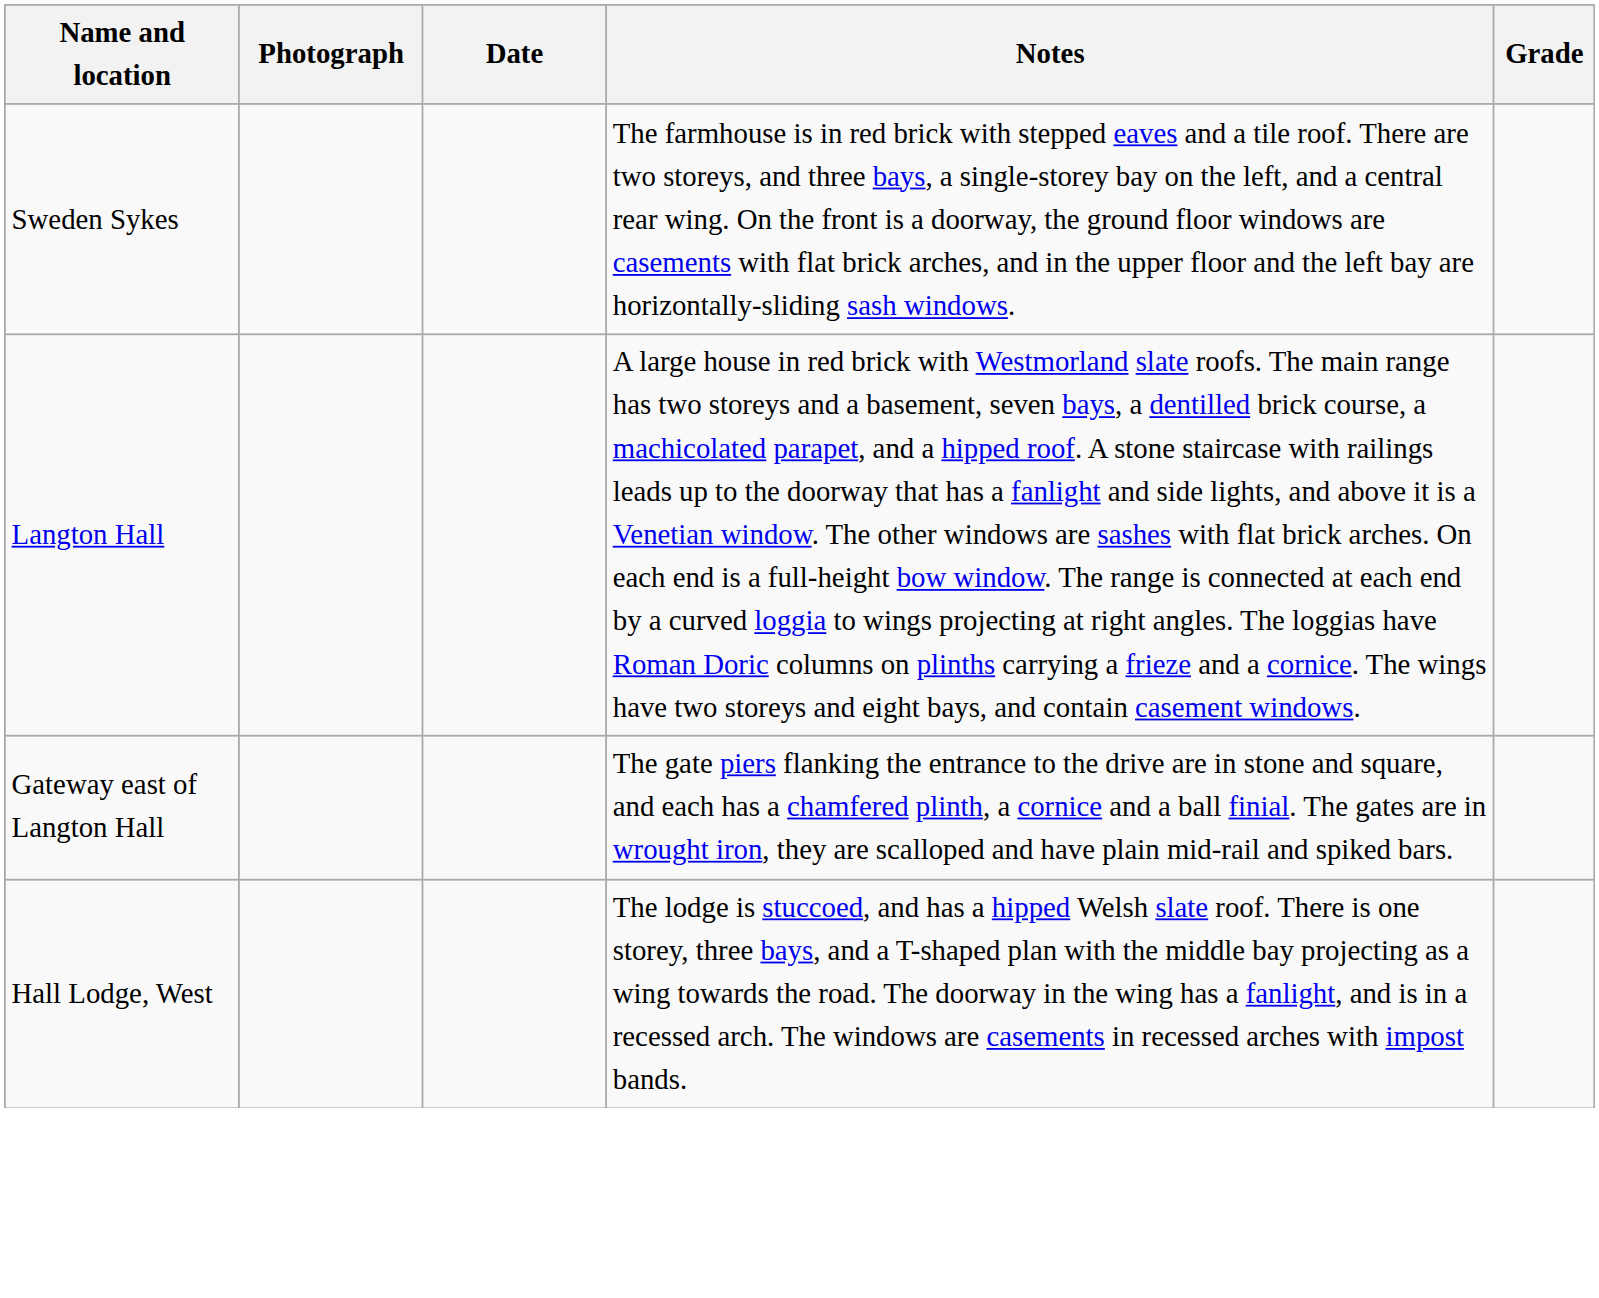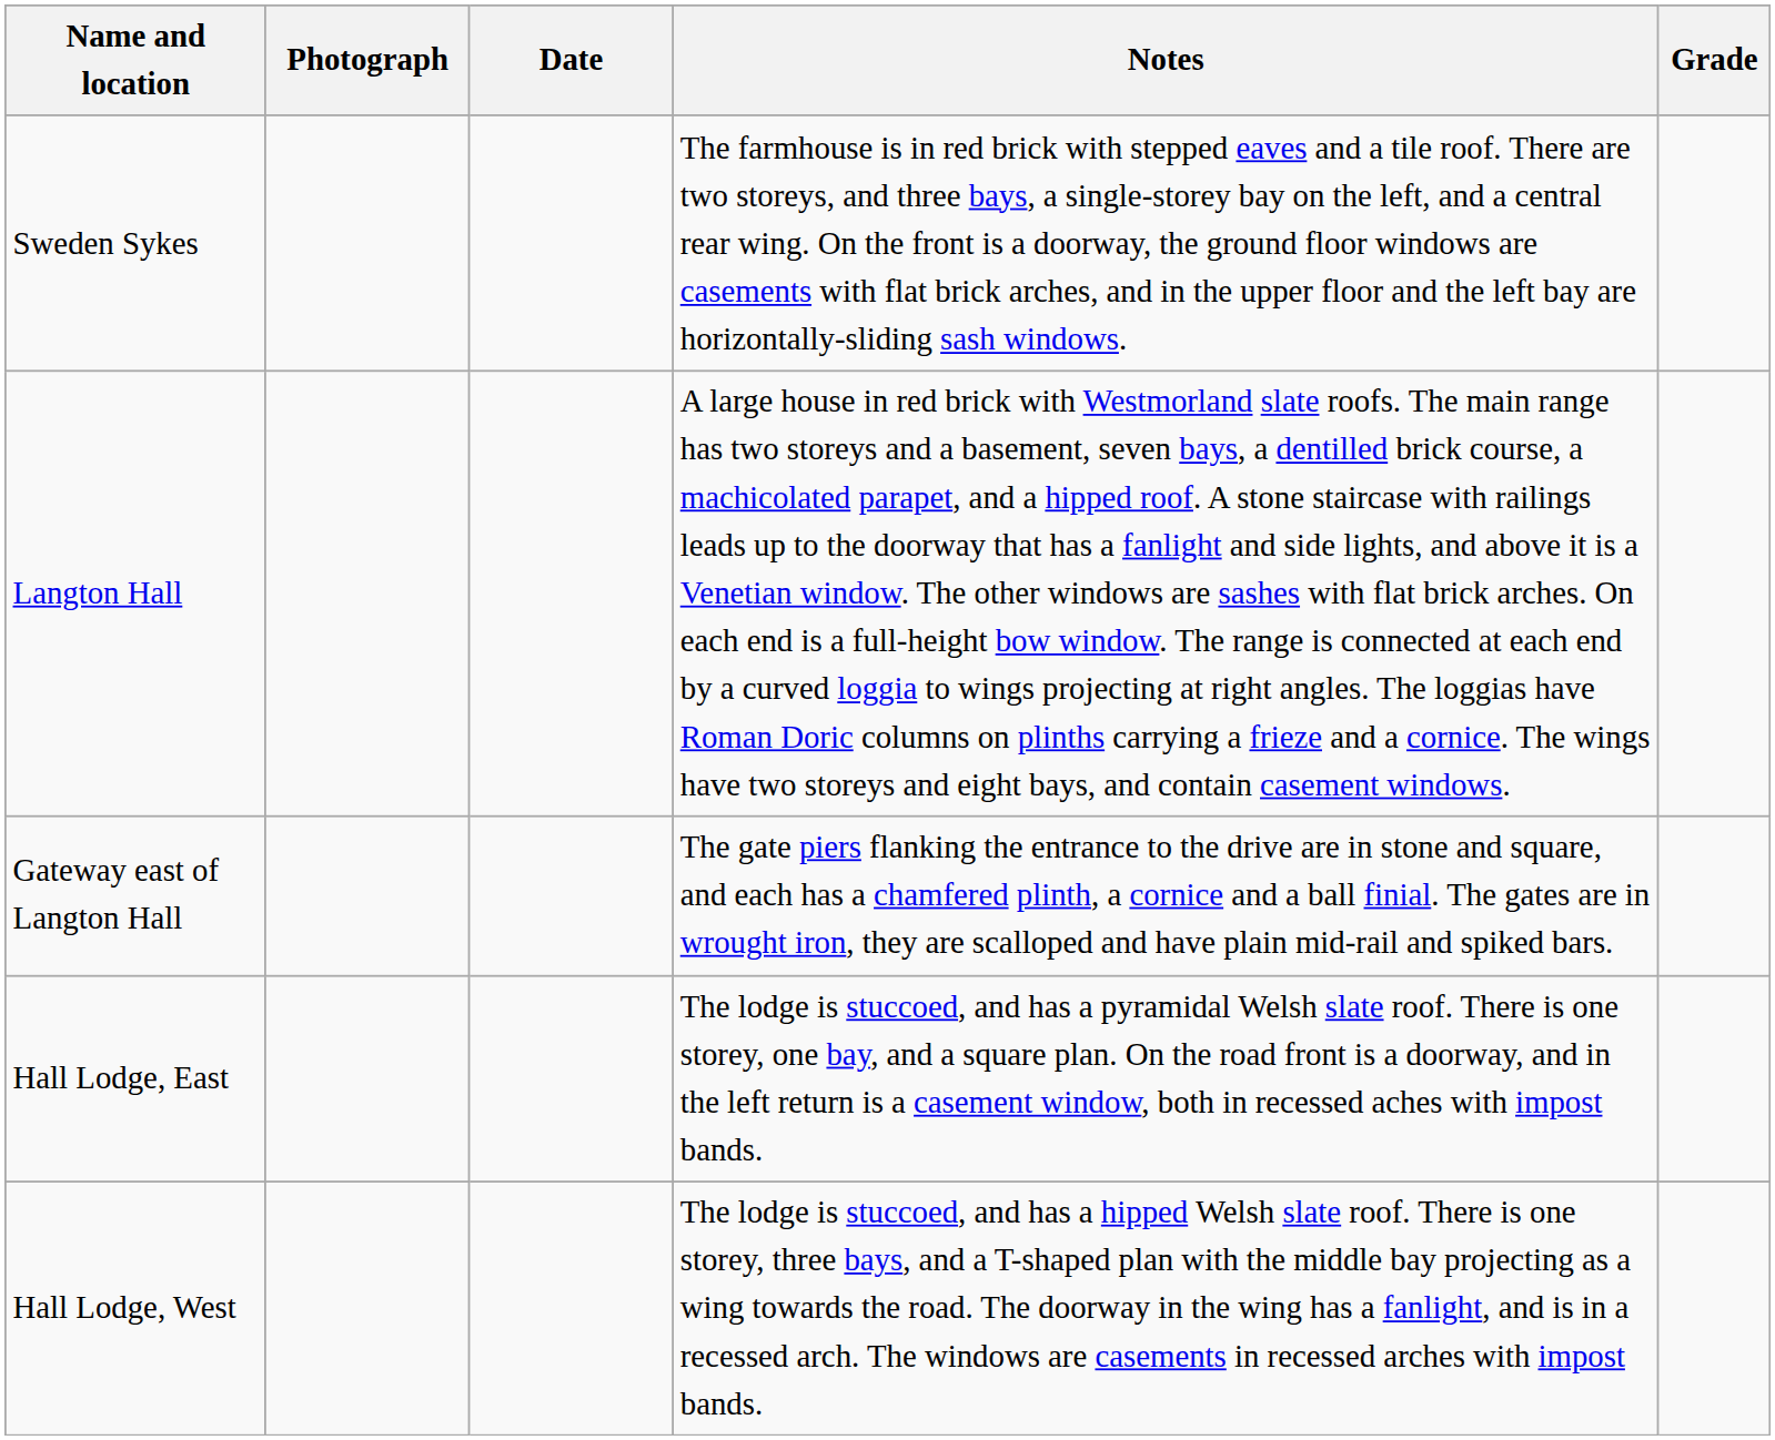+ row: Hall Lodge, East | The lodge is stuccoed, and has a pyramidal Welsh slate roof. There is one storey, one bay, and a square plan. On the road front is a doorway, and in the left return is a casement window, both in recessed aches with impost bands.
